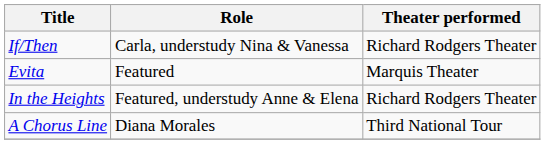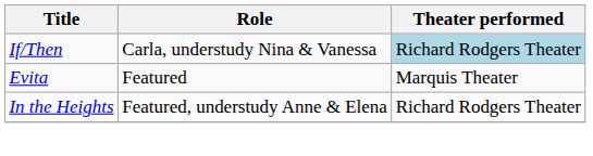If/Then | Theater performed: no background -> lightblue background
- row: A Chorus Line | Diana Morales | Third National Tour
